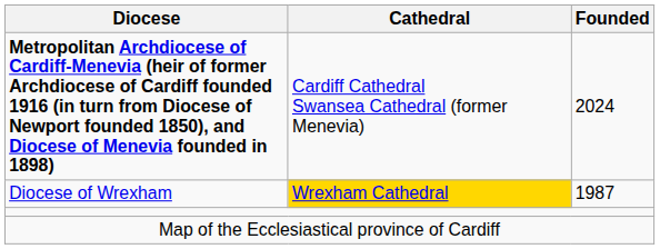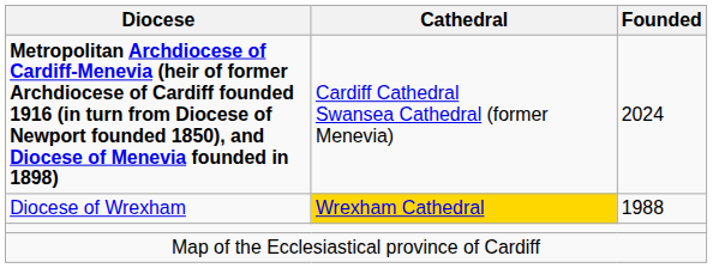Diocese of Wrexham | Founded: 1987 -> 1988
